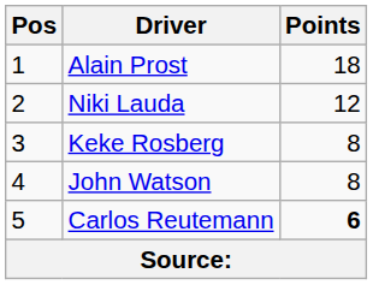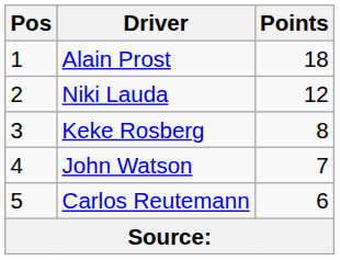John Watson | Points: 8 -> 7
Carlos Reutemann | Points: bold -> normal
